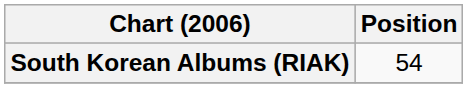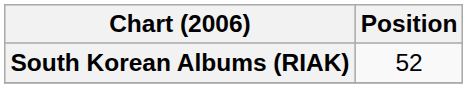South Korean Albums (RIAK) | Position: 54 -> 52
